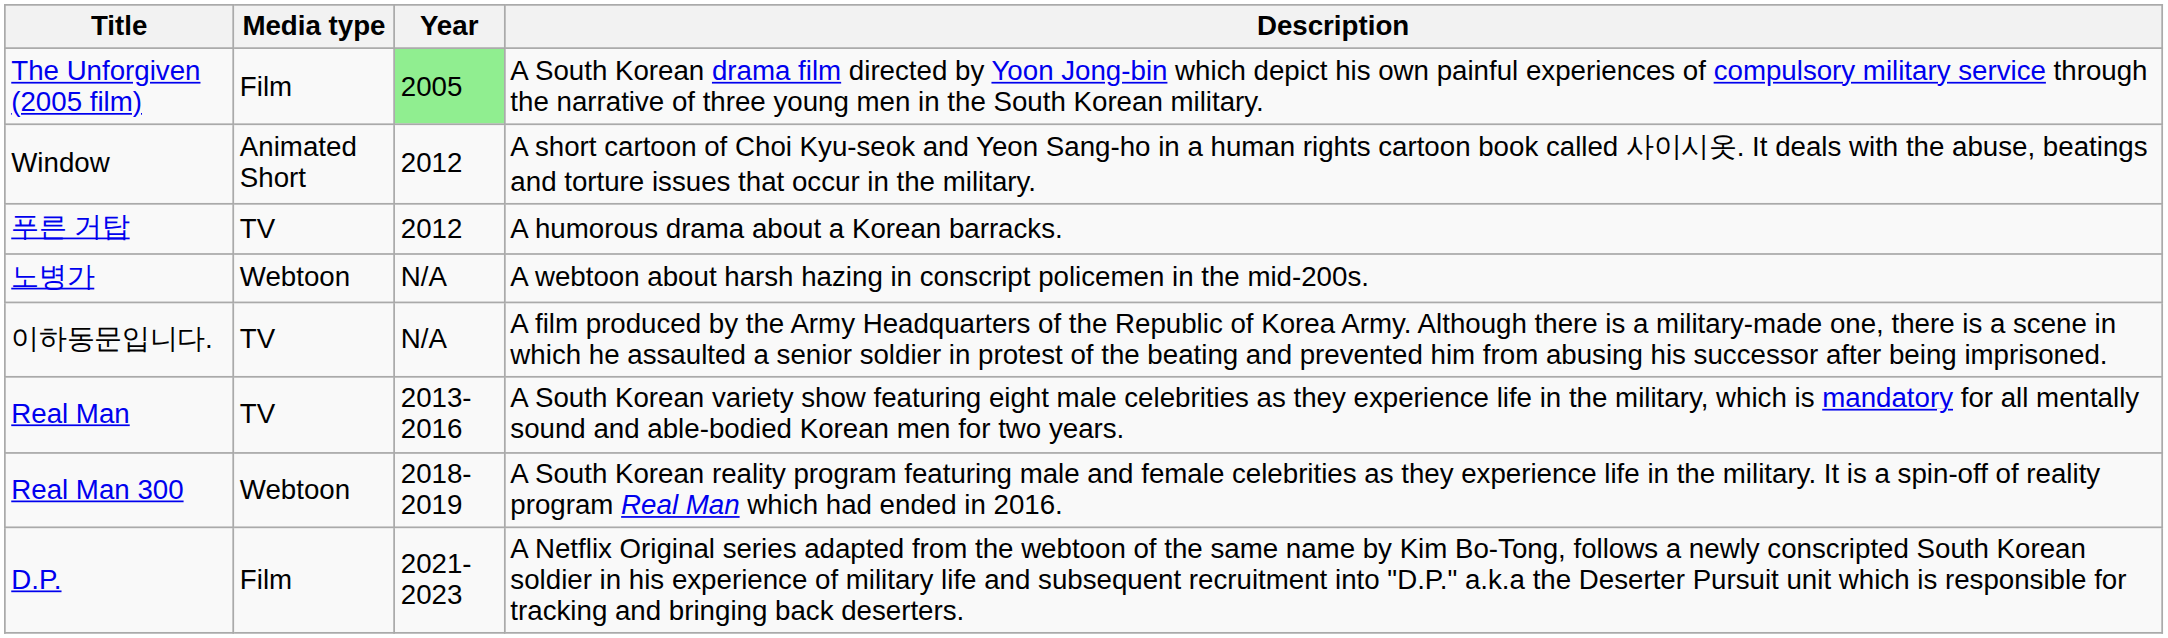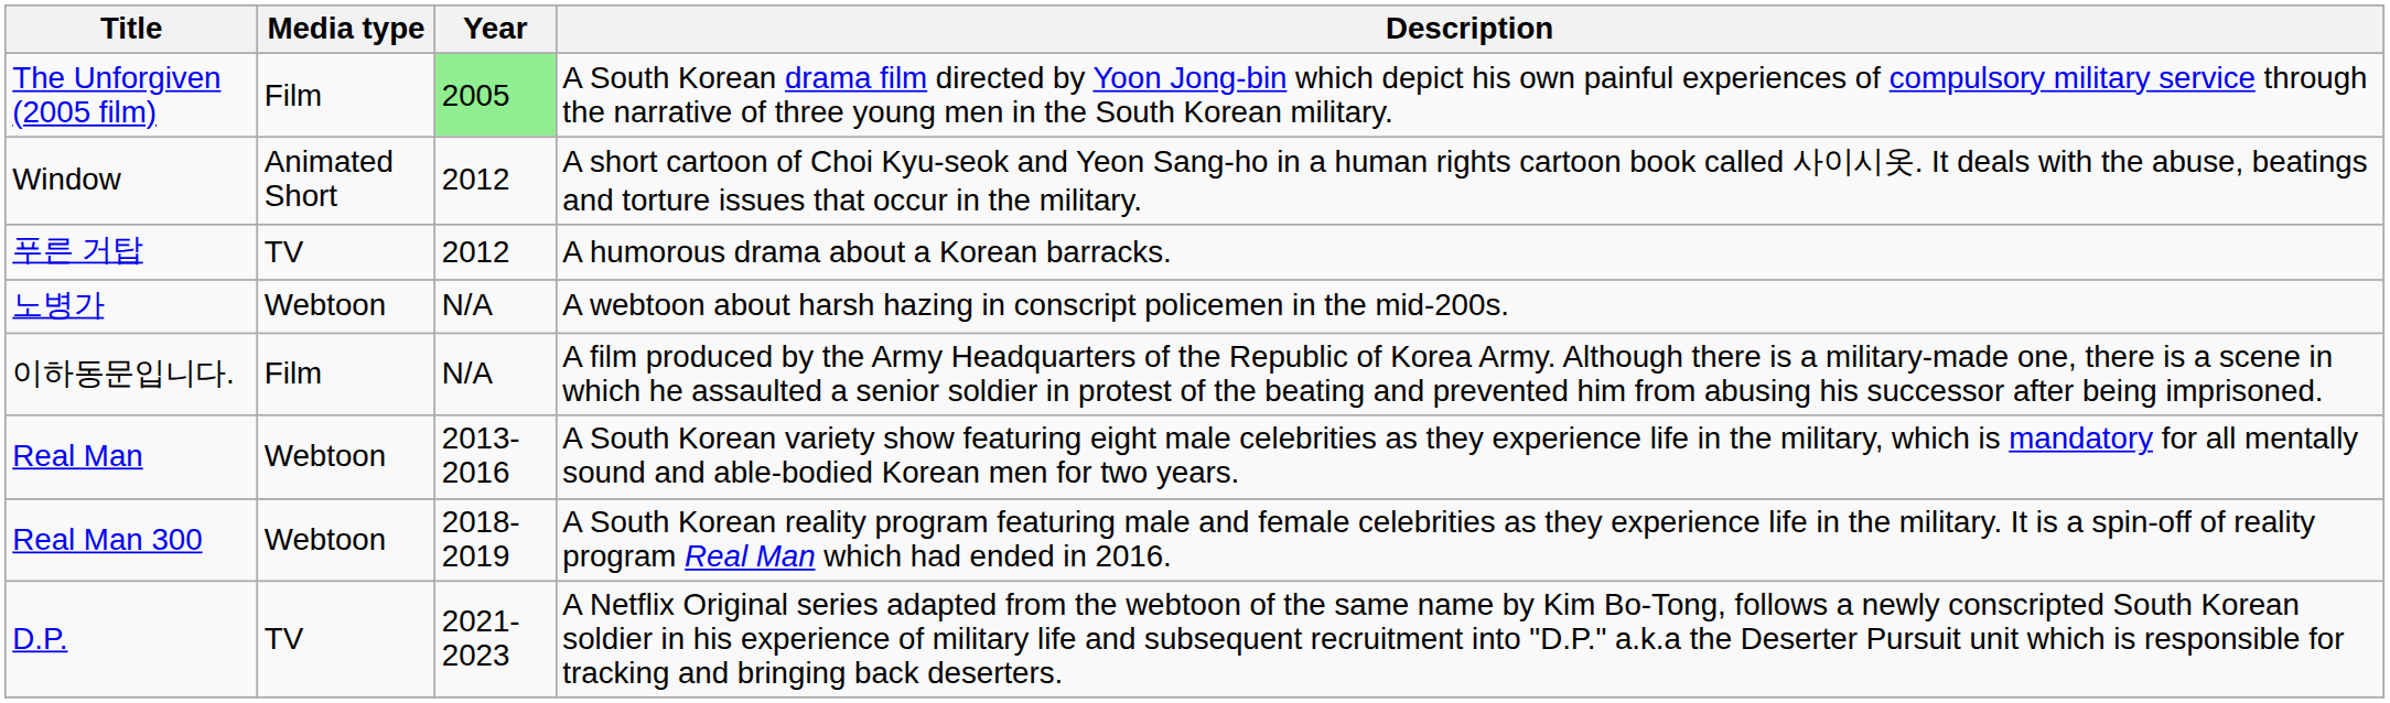이하동문입니다. | Media type: TV -> Film
Real Man | Media type: TV -> Webtoon
D.P. | Media type: Film -> TV
